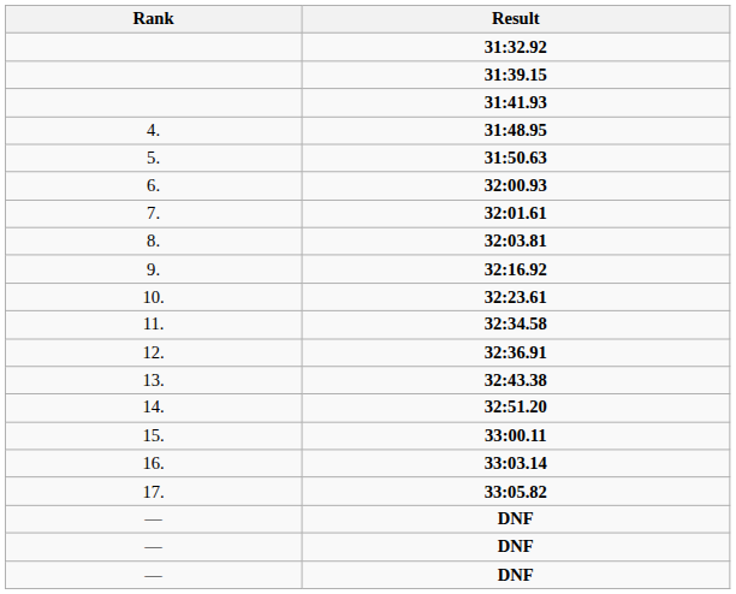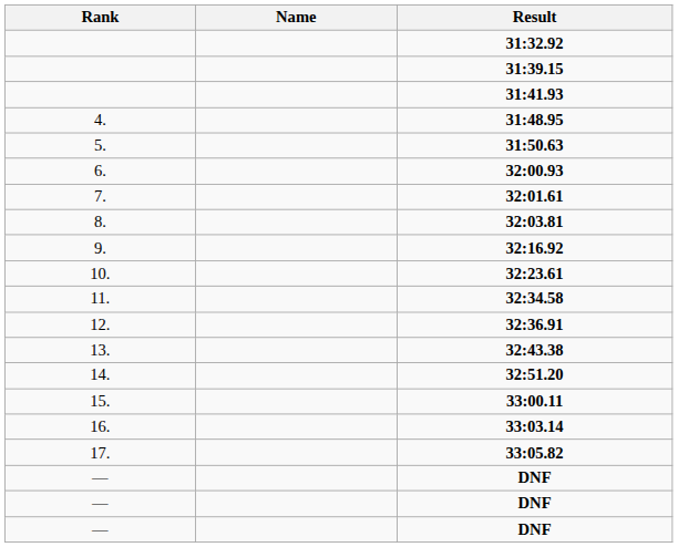+ column: Name
